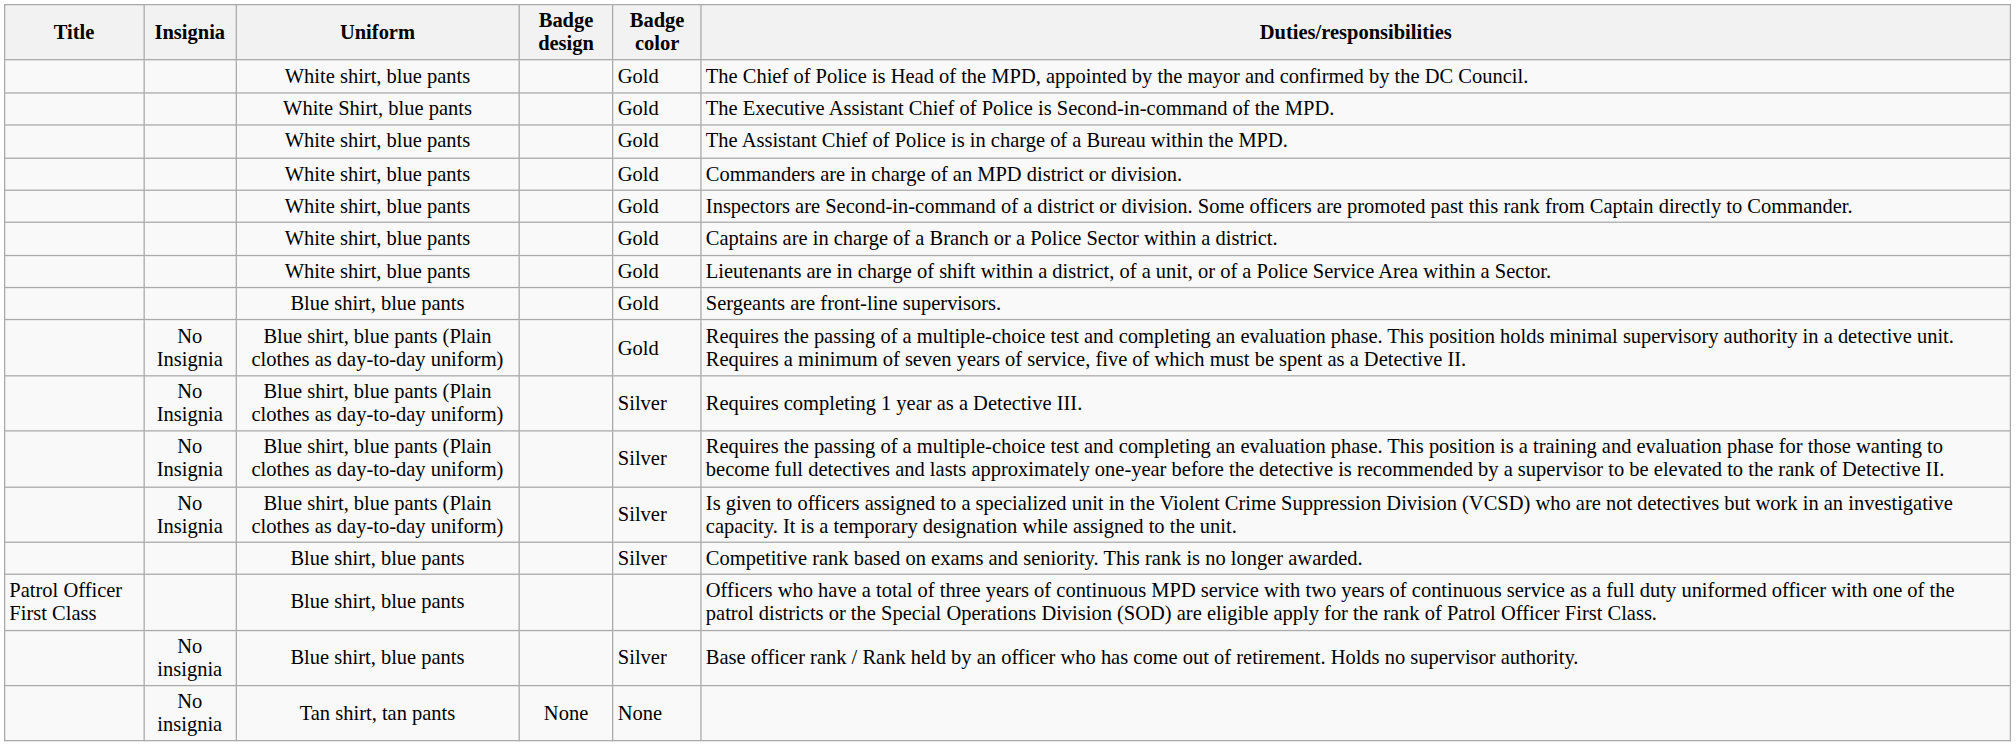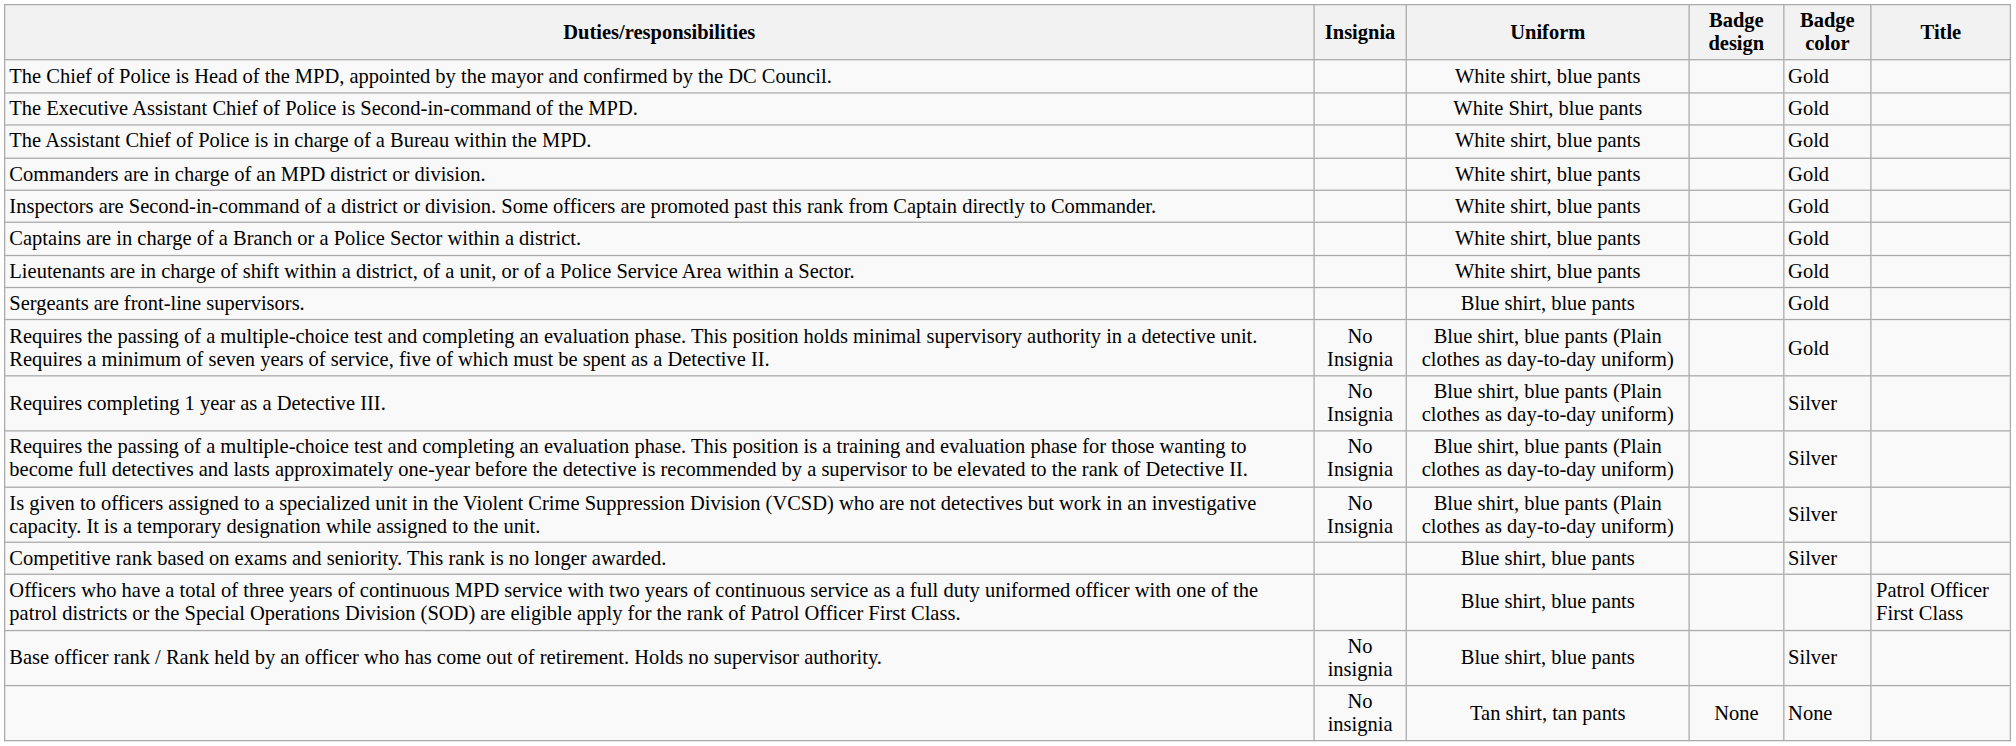columns swapped: Title <-> Duties/responsibilities
